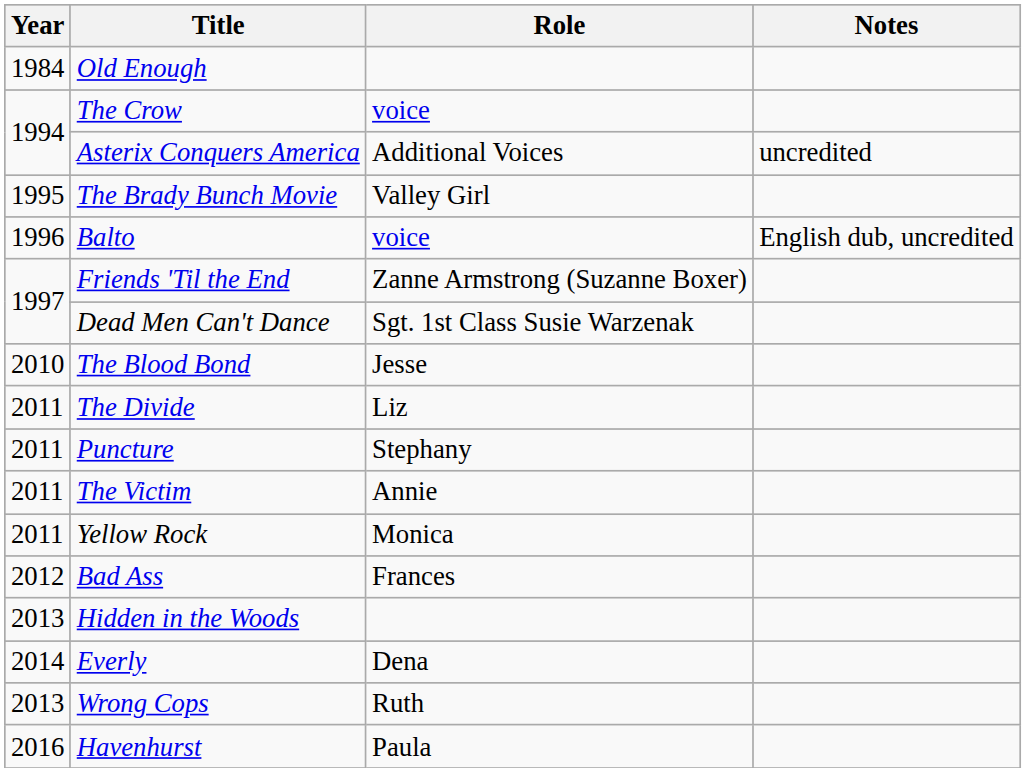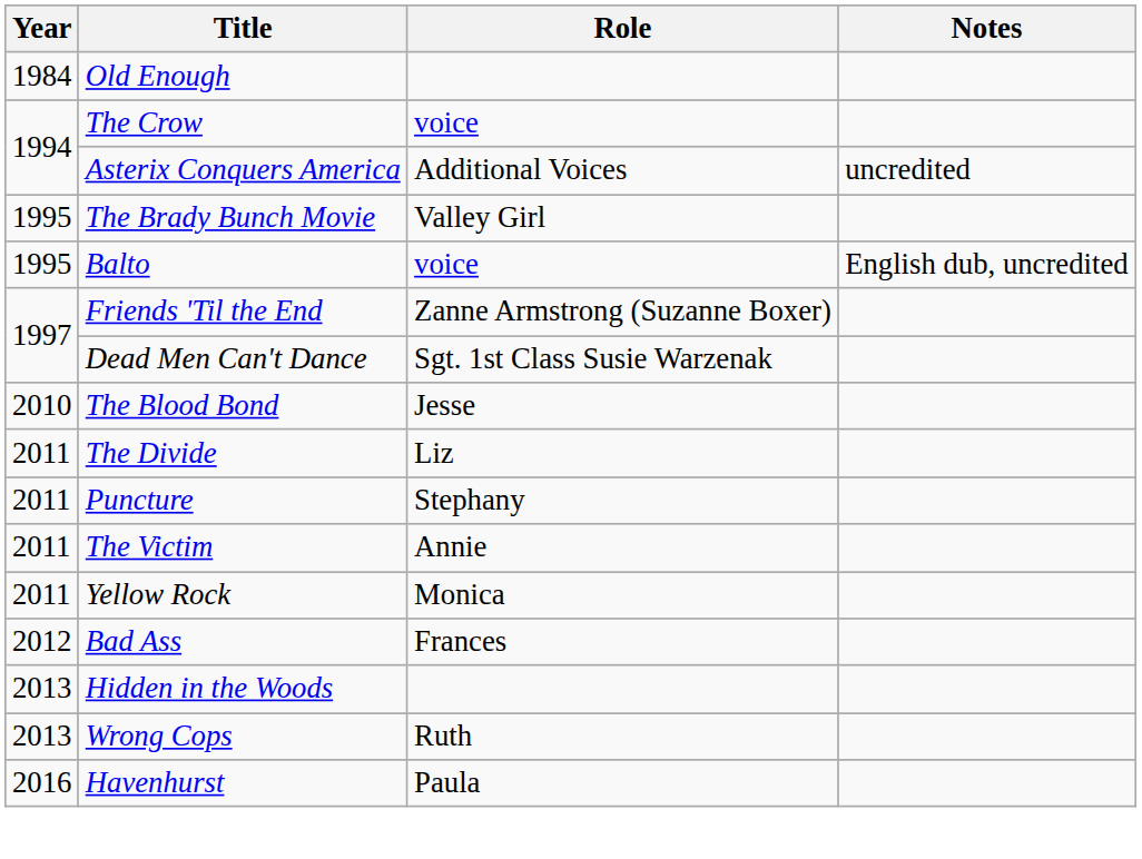Balto | Year: 1996 -> 1995
- row: 2014 | Everly | Dena
